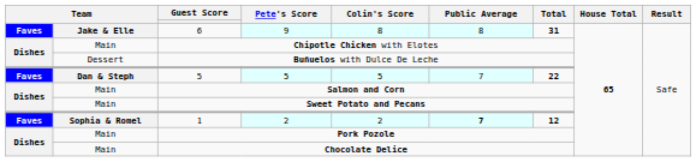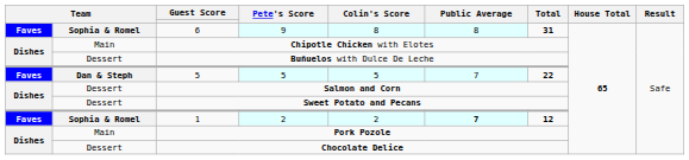6 | column 2: Jake & Elle -> Sophia & Romel
Salmon and Corn | column 2: Main -> Dessert
Sweet Potato and Pecans | column 2: Main -> Dessert
Chocolate Delice | column 2: Main -> Dessert
